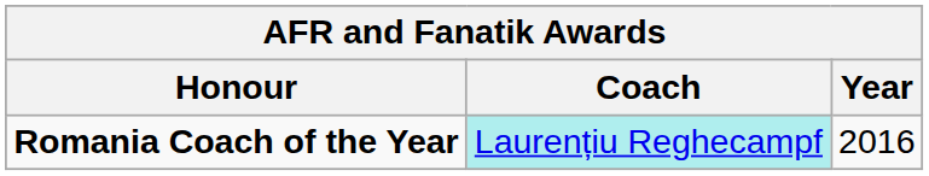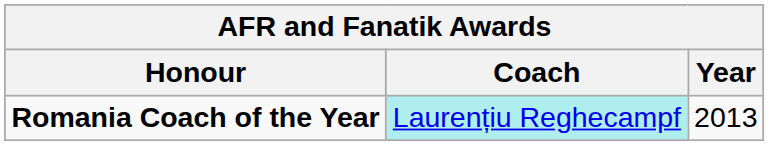Romania Coach of the Year | Year: 2016 -> 2013
